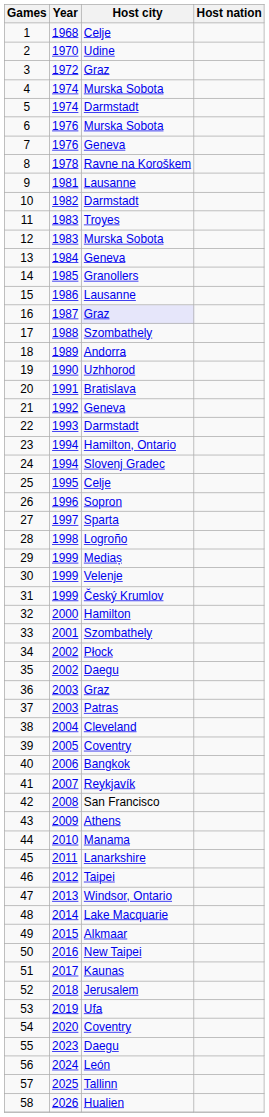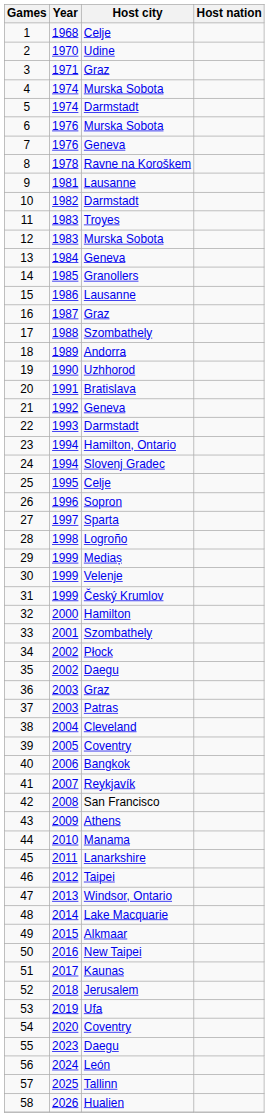3 | Year: 1972 -> 1971
16 | Host city: lavender background -> no background
